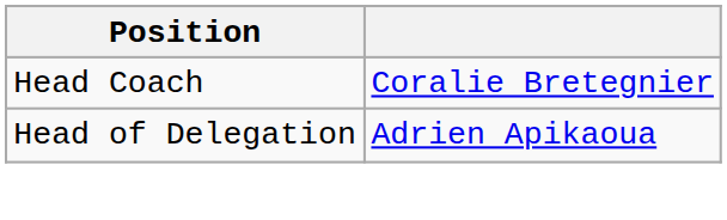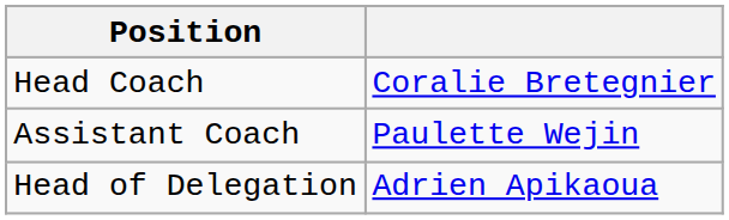+ row: Assistant Coach | Paulette Wejin
